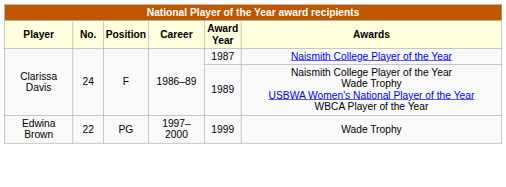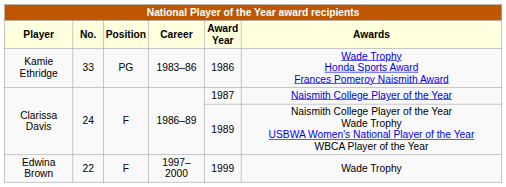+ row: Kamie Ethridge | 33 | PG | 1983–86 | 1986 | Wade Trophy Honda Sports Award Frances Pomeroy Naismith Award
Edwina Brown | Position: PG -> F
